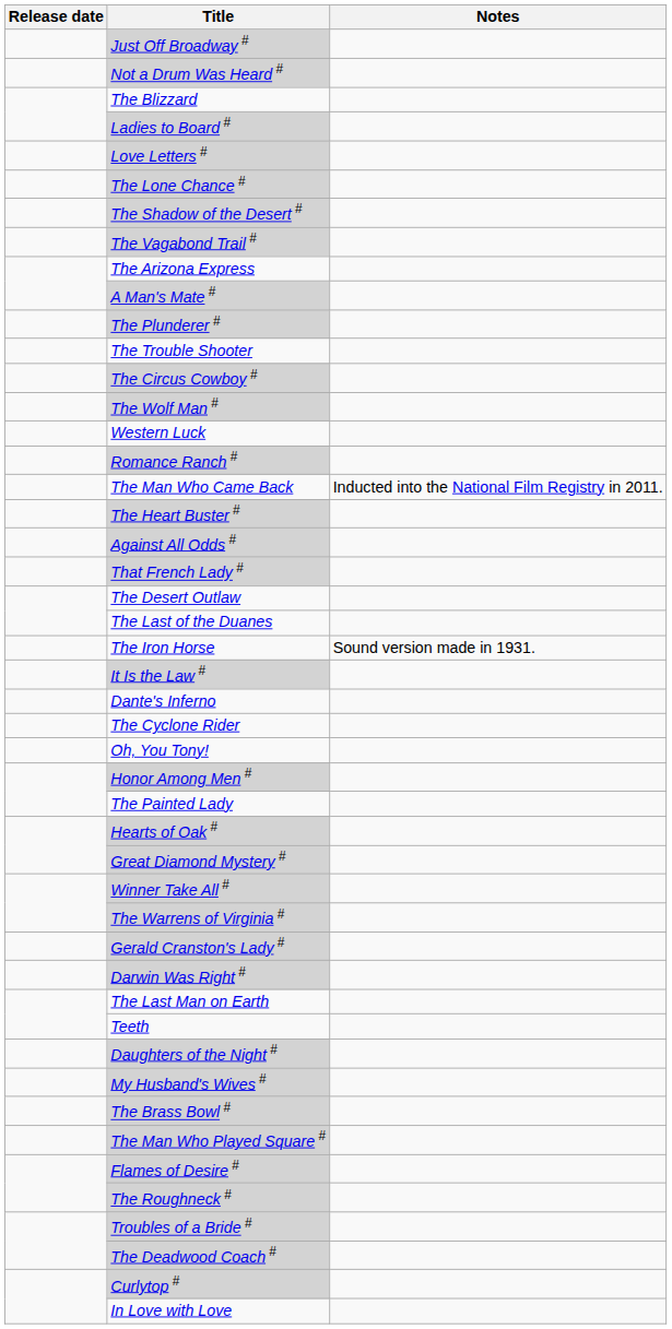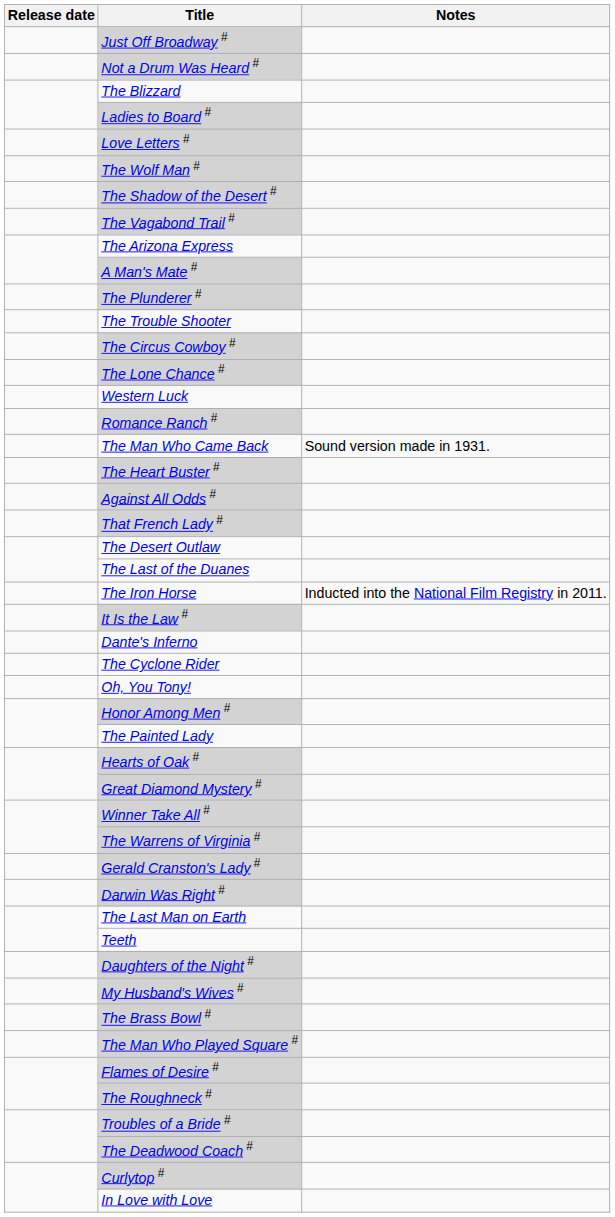rows swapped: The Wolf Man # <-> The Lone Chance #
The Man Who Came Back | Notes: Inducted into the National Film Registry in 2011. -> Sound version made in 1931.
The Iron Horse | Notes: Sound version made in 1931. -> Inducted into the National Film Registry in 2011.
